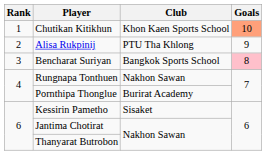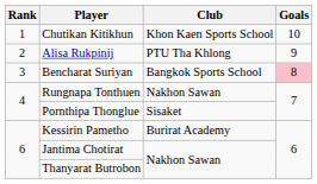Chutikan Kitikhun | Goals: lightsalmon background -> no background
Pornthipa Thonglue | Club: Burirat Academy -> Sisaket
Kessirin Pametho | Club: Sisaket -> Burirat Academy
